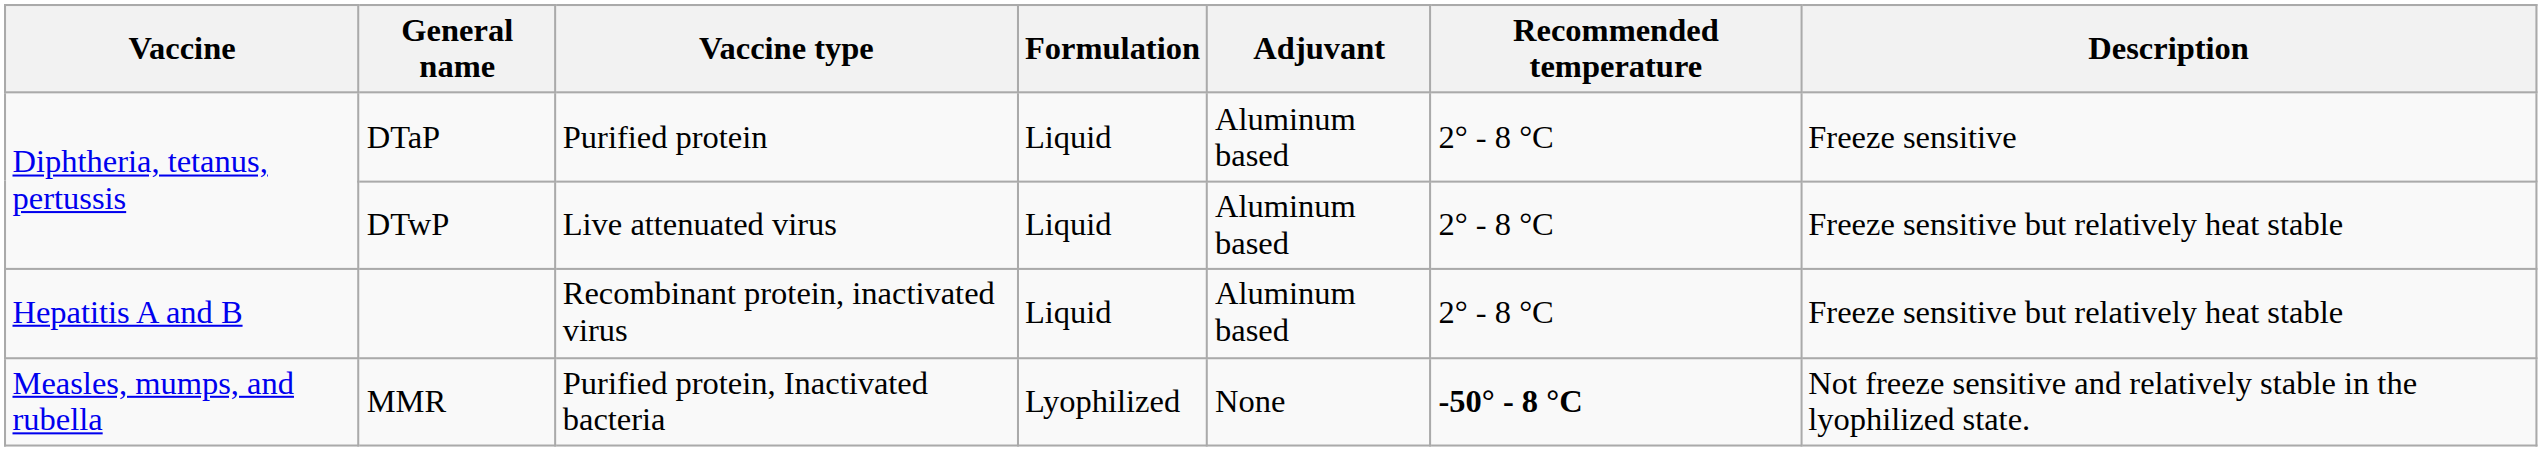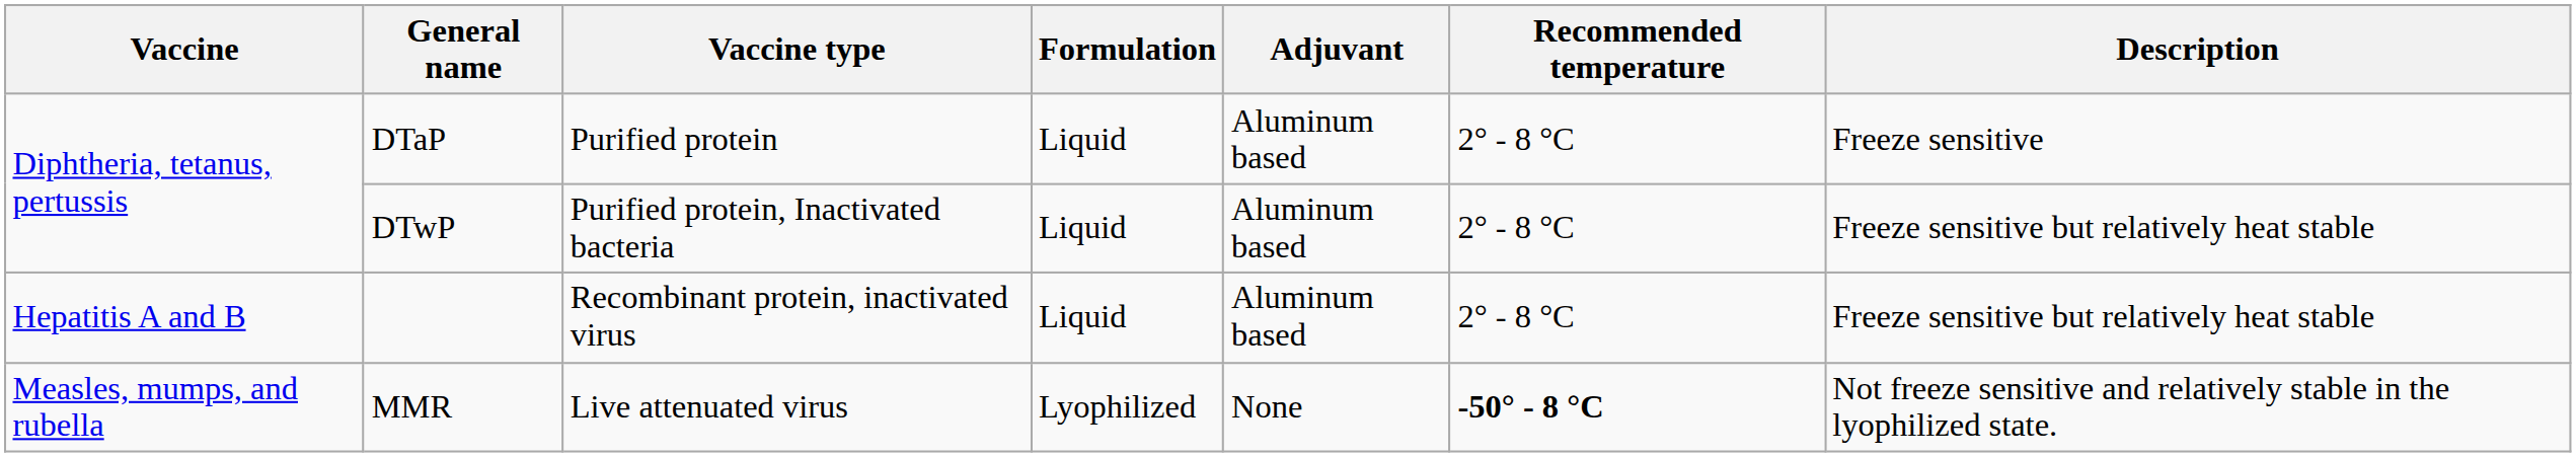DTwP | Vaccine type: Live attenuated virus -> Purified protein, Inactivated bacteria
MMR | Vaccine type: Purified protein, Inactivated bacteria -> Live attenuated virus
